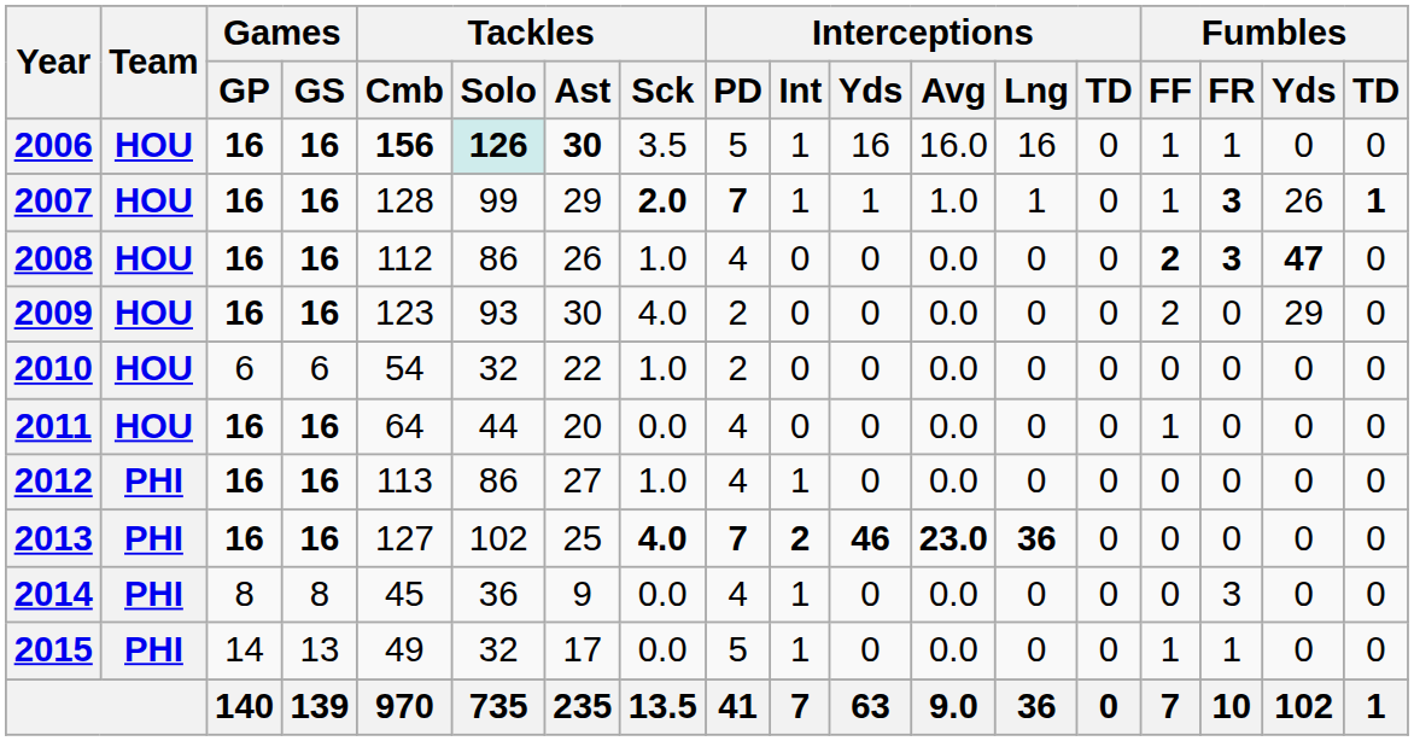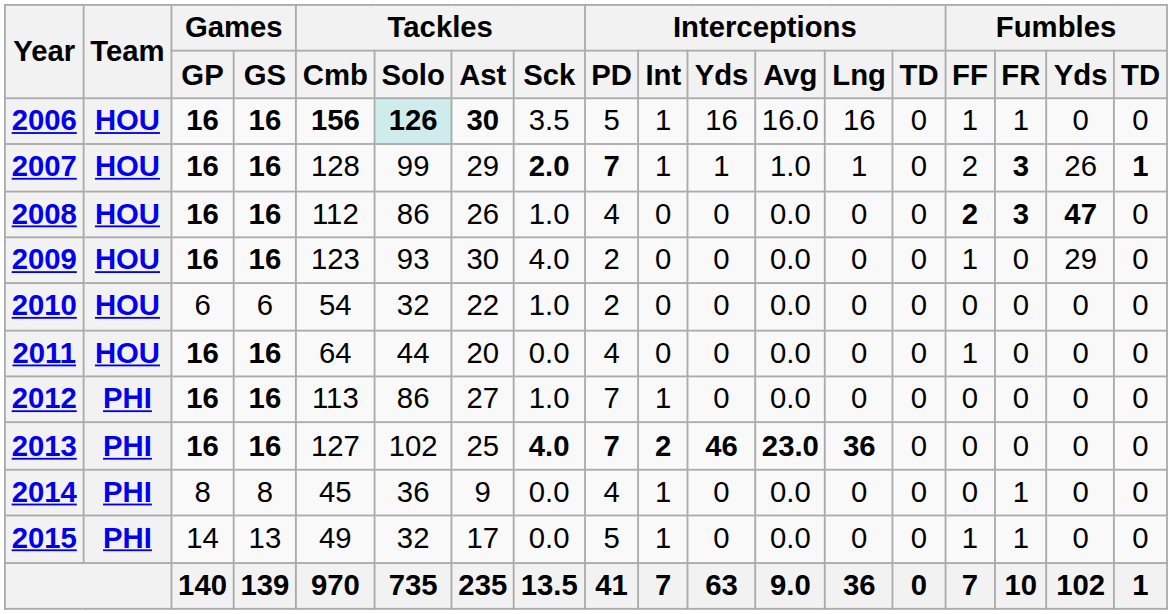2007 | Fumbles / FF: 1 -> 2
2009 | Fumbles / FF: 2 -> 1
2012 | Interceptions / PD: 4 -> 7
2014 | Fumbles / FR: 3 -> 1
